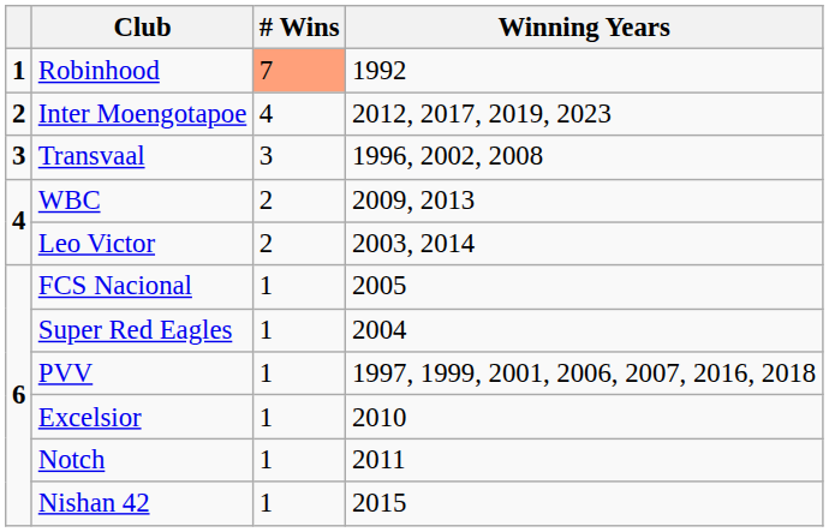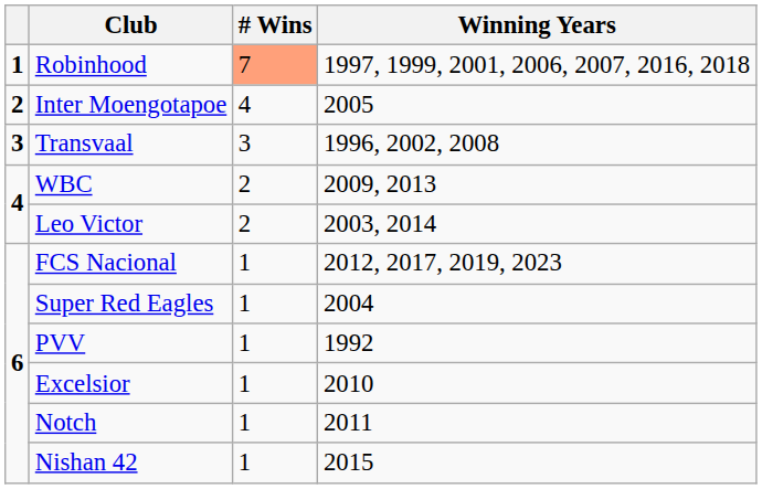Robinhood | Winning Years: 1992 -> 1997, 1999, 2001, 2006, 2007, 2016, 2018
Inter Moengotapoe | Winning Years: 2012, 2017, 2019, 2023 -> 2005
FCS Nacional | Winning Years: 2005 -> 2012, 2017, 2019, 2023
PVV | Winning Years: 1997, 1999, 2001, 2006, 2007, 2016, 2018 -> 1992
